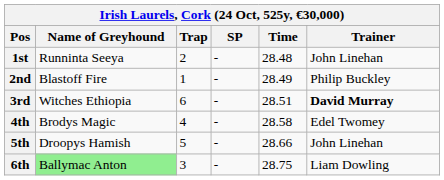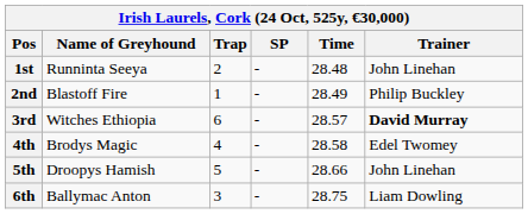3rd | Time: 28.51 -> 28.57
6th | Name of Greyhound: lightgreen background -> no background
